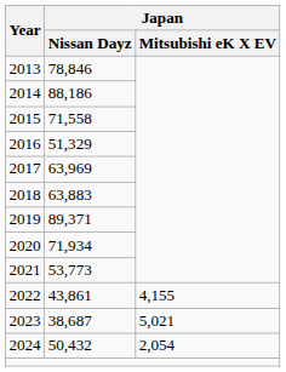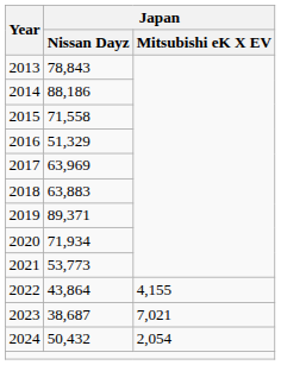2013 | Japan / Nissan Dayz: 78,846 -> 78,843
2022 | Japan / Nissan Dayz: 43,861 -> 43,864
2023 | Japan / Mitsubishi eK X EV: 5,021 -> 7,021
